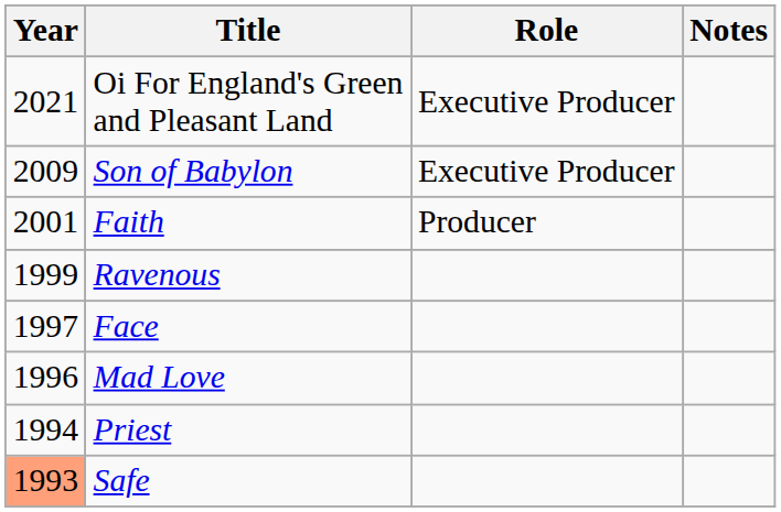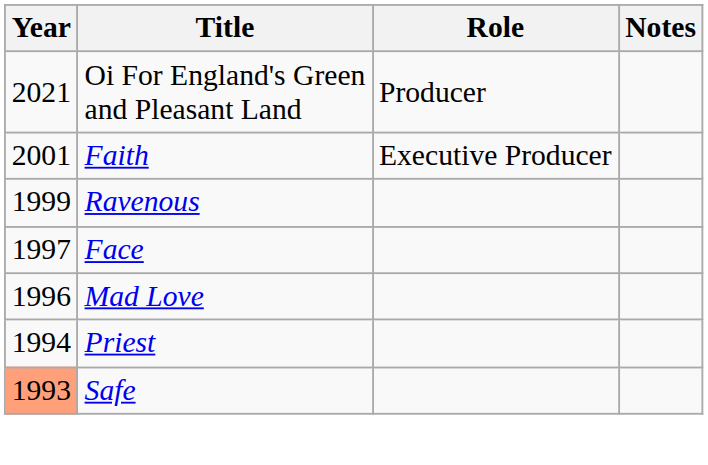Oi For England's Green and Pleasant Land | Role: Executive Producer -> Producer
- row: 2009 | Son of Babylon | Executive Producer
Faith | Role: Producer -> Executive Producer
